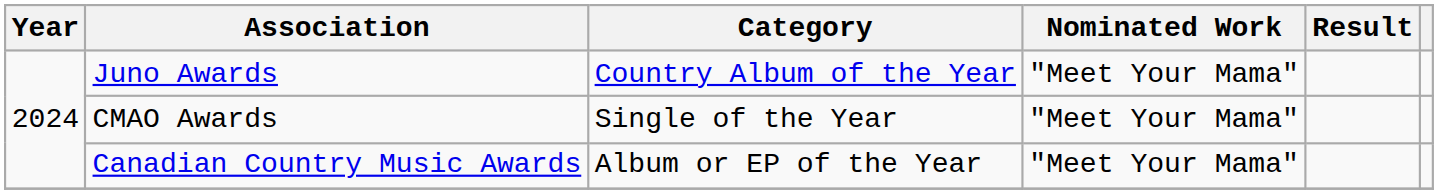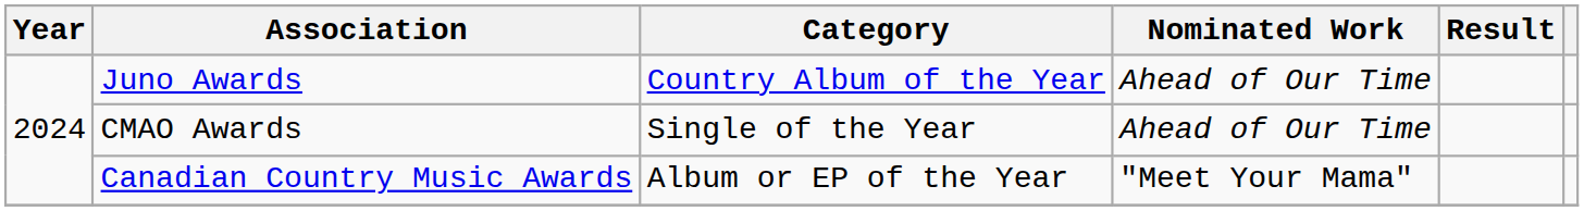Juno Awards | Nominated Work: "Meet Your Mama" -> Ahead of Our Time
CMAO Awards | Nominated Work: "Meet Your Mama" -> Ahead of Our Time
